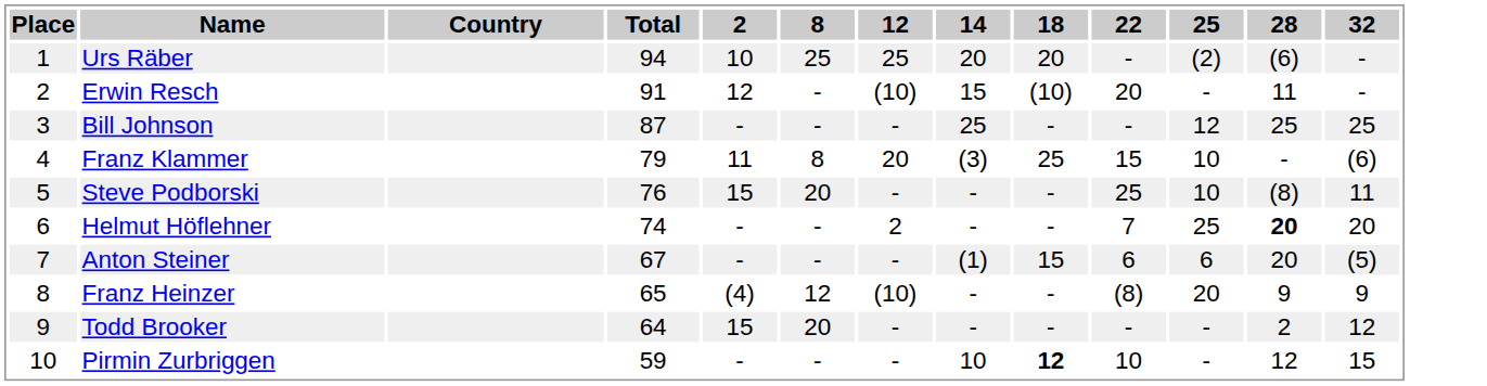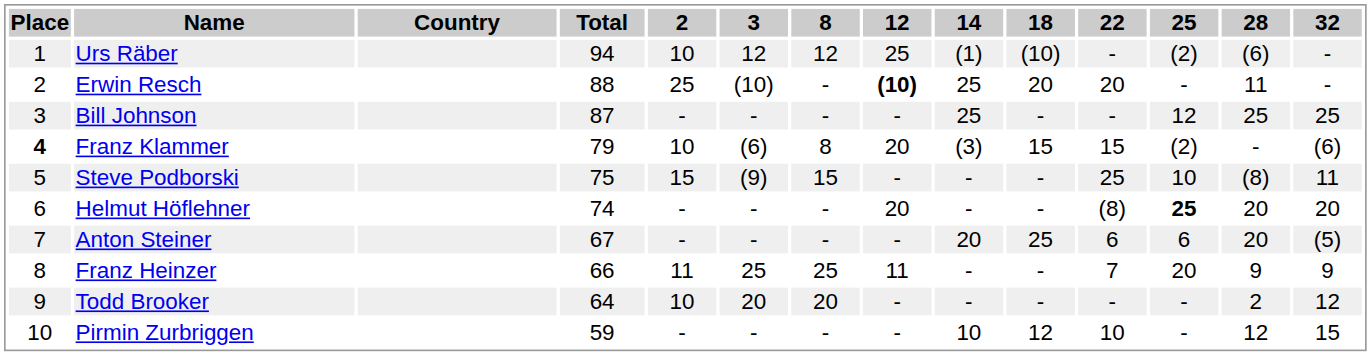+ column: 3 | 12 | (10) | - | (6) | (9) | - | - | 25 | 20 | -
Urs Räber | 8: 25 -> 12
Urs Räber | 14: 20 -> (1)
Urs Räber | 18: 20 -> (10)
Erwin Resch | Total: 91 -> 88
Erwin Resch | 2: 12 -> 25
Erwin Resch | 12: normal -> bold
Erwin Resch | 14: 15 -> 25
Erwin Resch | 18: (10) -> 20
Franz Klammer | Place: normal -> bold
Franz Klammer | 2: 11 -> 10
Franz Klammer | 18: 25 -> 15
Franz Klammer | 25: 10 -> (2)
Steve Podborski | Total: 76 -> 75
Steve Podborski | 8: 20 -> 15
Helmut Höflehner | 12: 2 -> 20
Helmut Höflehner | 22: 7 -> (8)
Helmut Höflehner | 25: normal -> bold
Helmut Höflehner | 28: bold -> normal
Anton Steiner | 14: (1) -> 20
Anton Steiner | 18: 15 -> 25
Franz Heinzer | Total: 65 -> 66
Franz Heinzer | 2: (4) -> 11
Franz Heinzer | 8: 12 -> 25
Franz Heinzer | 12: (10) -> 11
Franz Heinzer | 22: (8) -> 7
Todd Brooker | 2: 15 -> 10
Pirmin Zurbriggen | 18: bold -> normal
